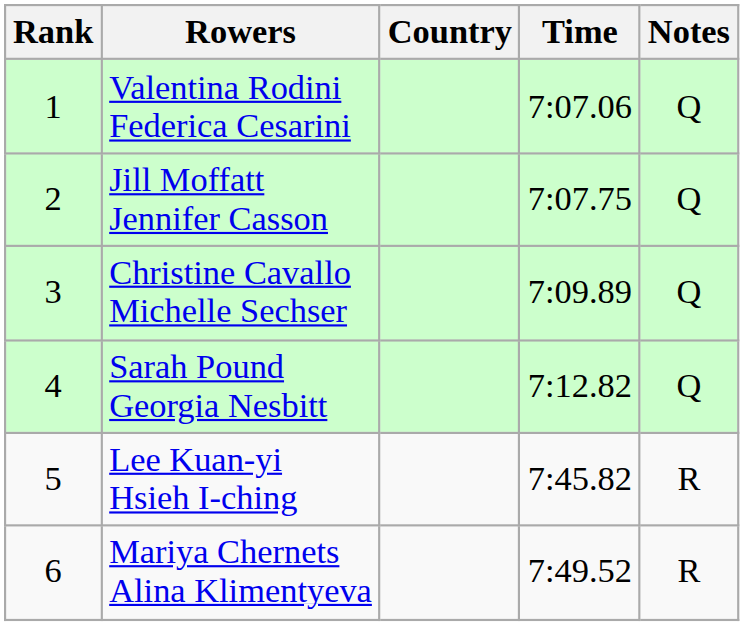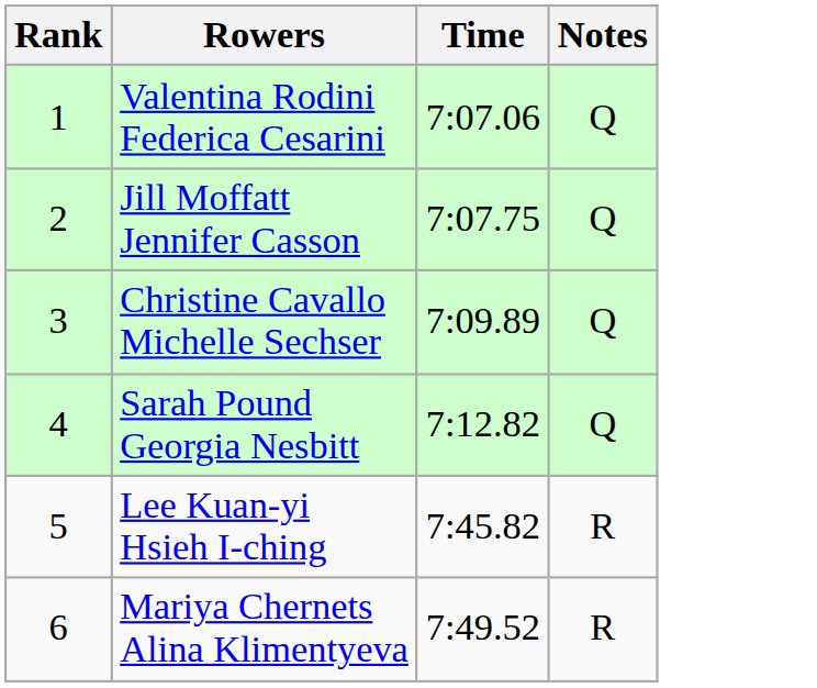- column: Country
